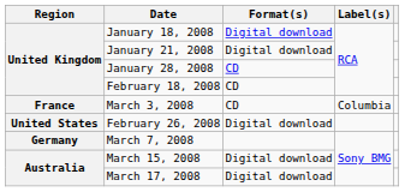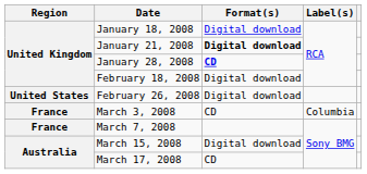January 21, 2008 | Format(s): normal -> bold
January 28, 2008 | Format(s): normal -> bold
February 18, 2008 | Format(s): CD -> Digital download
rows swapped: February 26, 2008 <-> March 3, 2008
March 7, 2008 | Region: Germany -> France
March 17, 2008 | Format(s): Digital download -> CD
